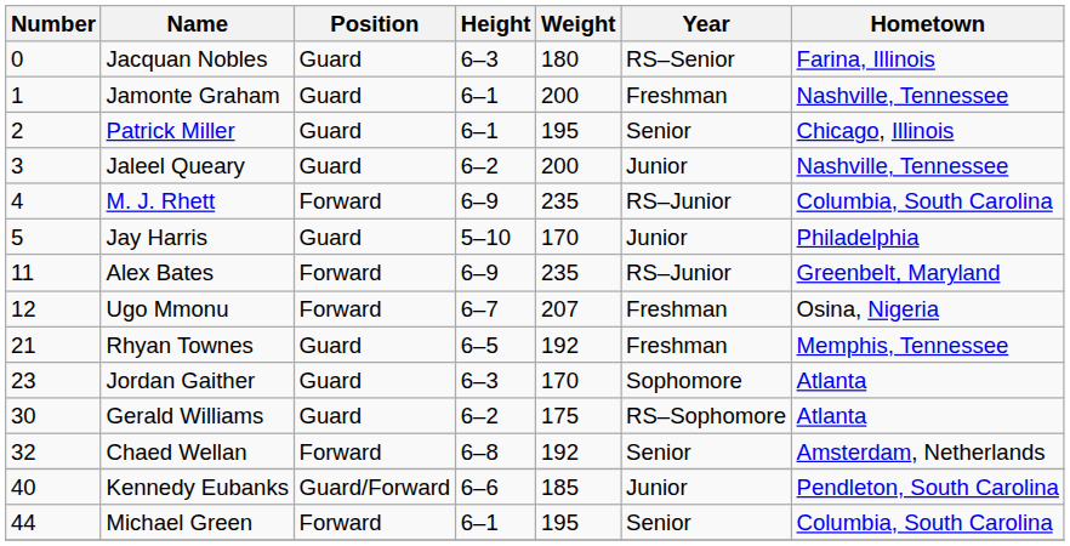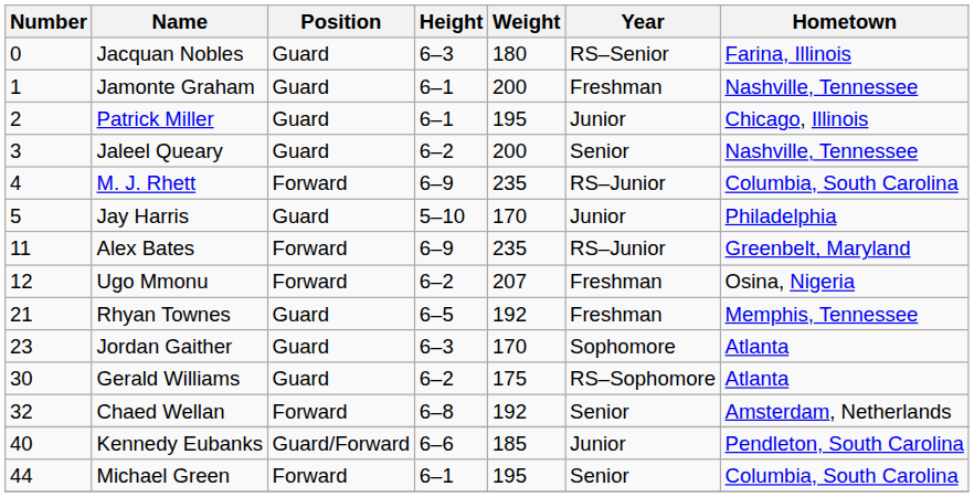Patrick Miller | Year: Senior -> Junior
Jaleel Queary | Year: Junior -> Senior
Ugo Mmonu | Height: 6–7 -> 6–2
